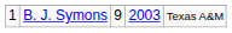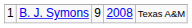B. J. Symons | column 4: 2003 -> 2008
